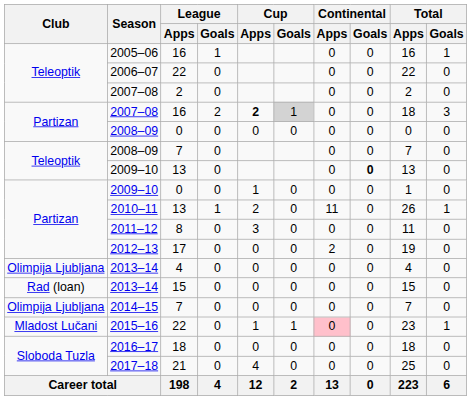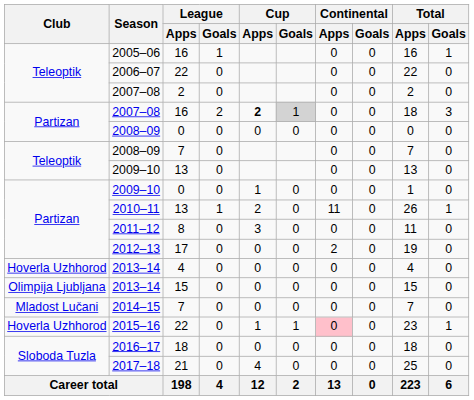2009–10 / 13 | Continental / Goals: bold -> normal
2013–14 / 4 | Club: Olimpija Ljubljana -> Hoverla Uzhhorod
2013–14 / 15 | Club: Rad (loan) -> Olimpija Ljubljana
2014–15 | Club: Olimpija Ljubljana -> Mladost Lučani
2015–16 | Club: Mladost Lučani -> Hoverla Uzhhorod
